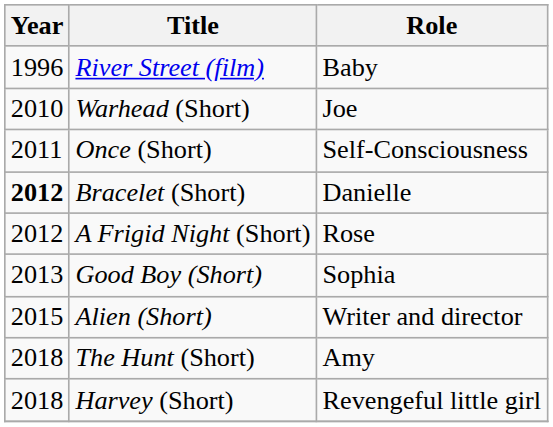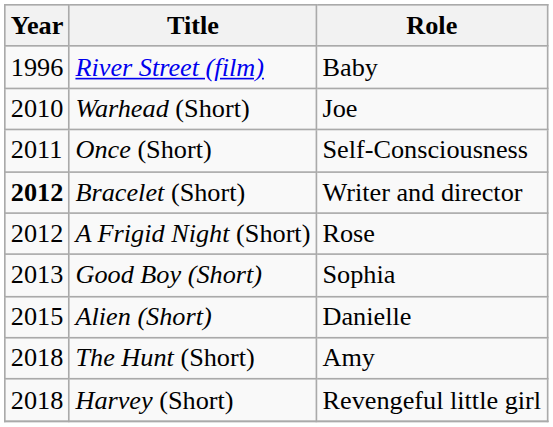Bracelet (Short) | Role: Danielle -> Writer and director
Alien (Short) | Role: Writer and director -> Danielle
